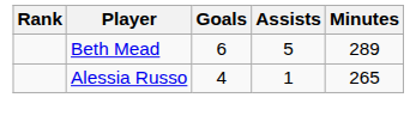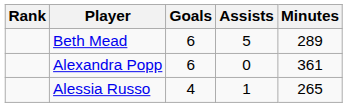+ row: Alexandra Popp | 6 | 0 | 361
